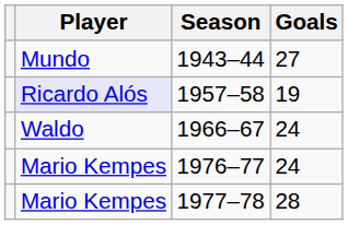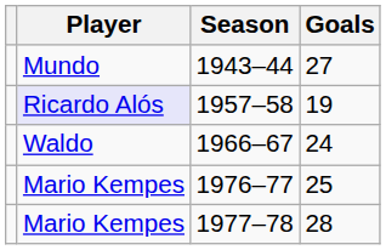1976–77 | Goals: 24 -> 25
